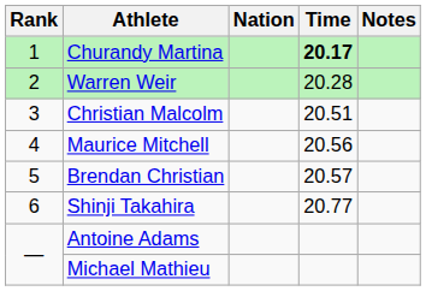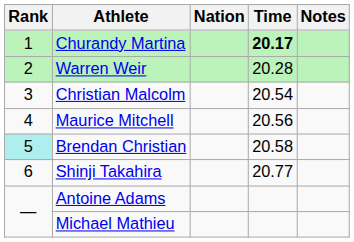Christian Malcolm | Time: 20.51 -> 20.54
Brendan Christian | Rank: no background -> paleturquoise background
Brendan Christian | Time: 20.57 -> 20.58
